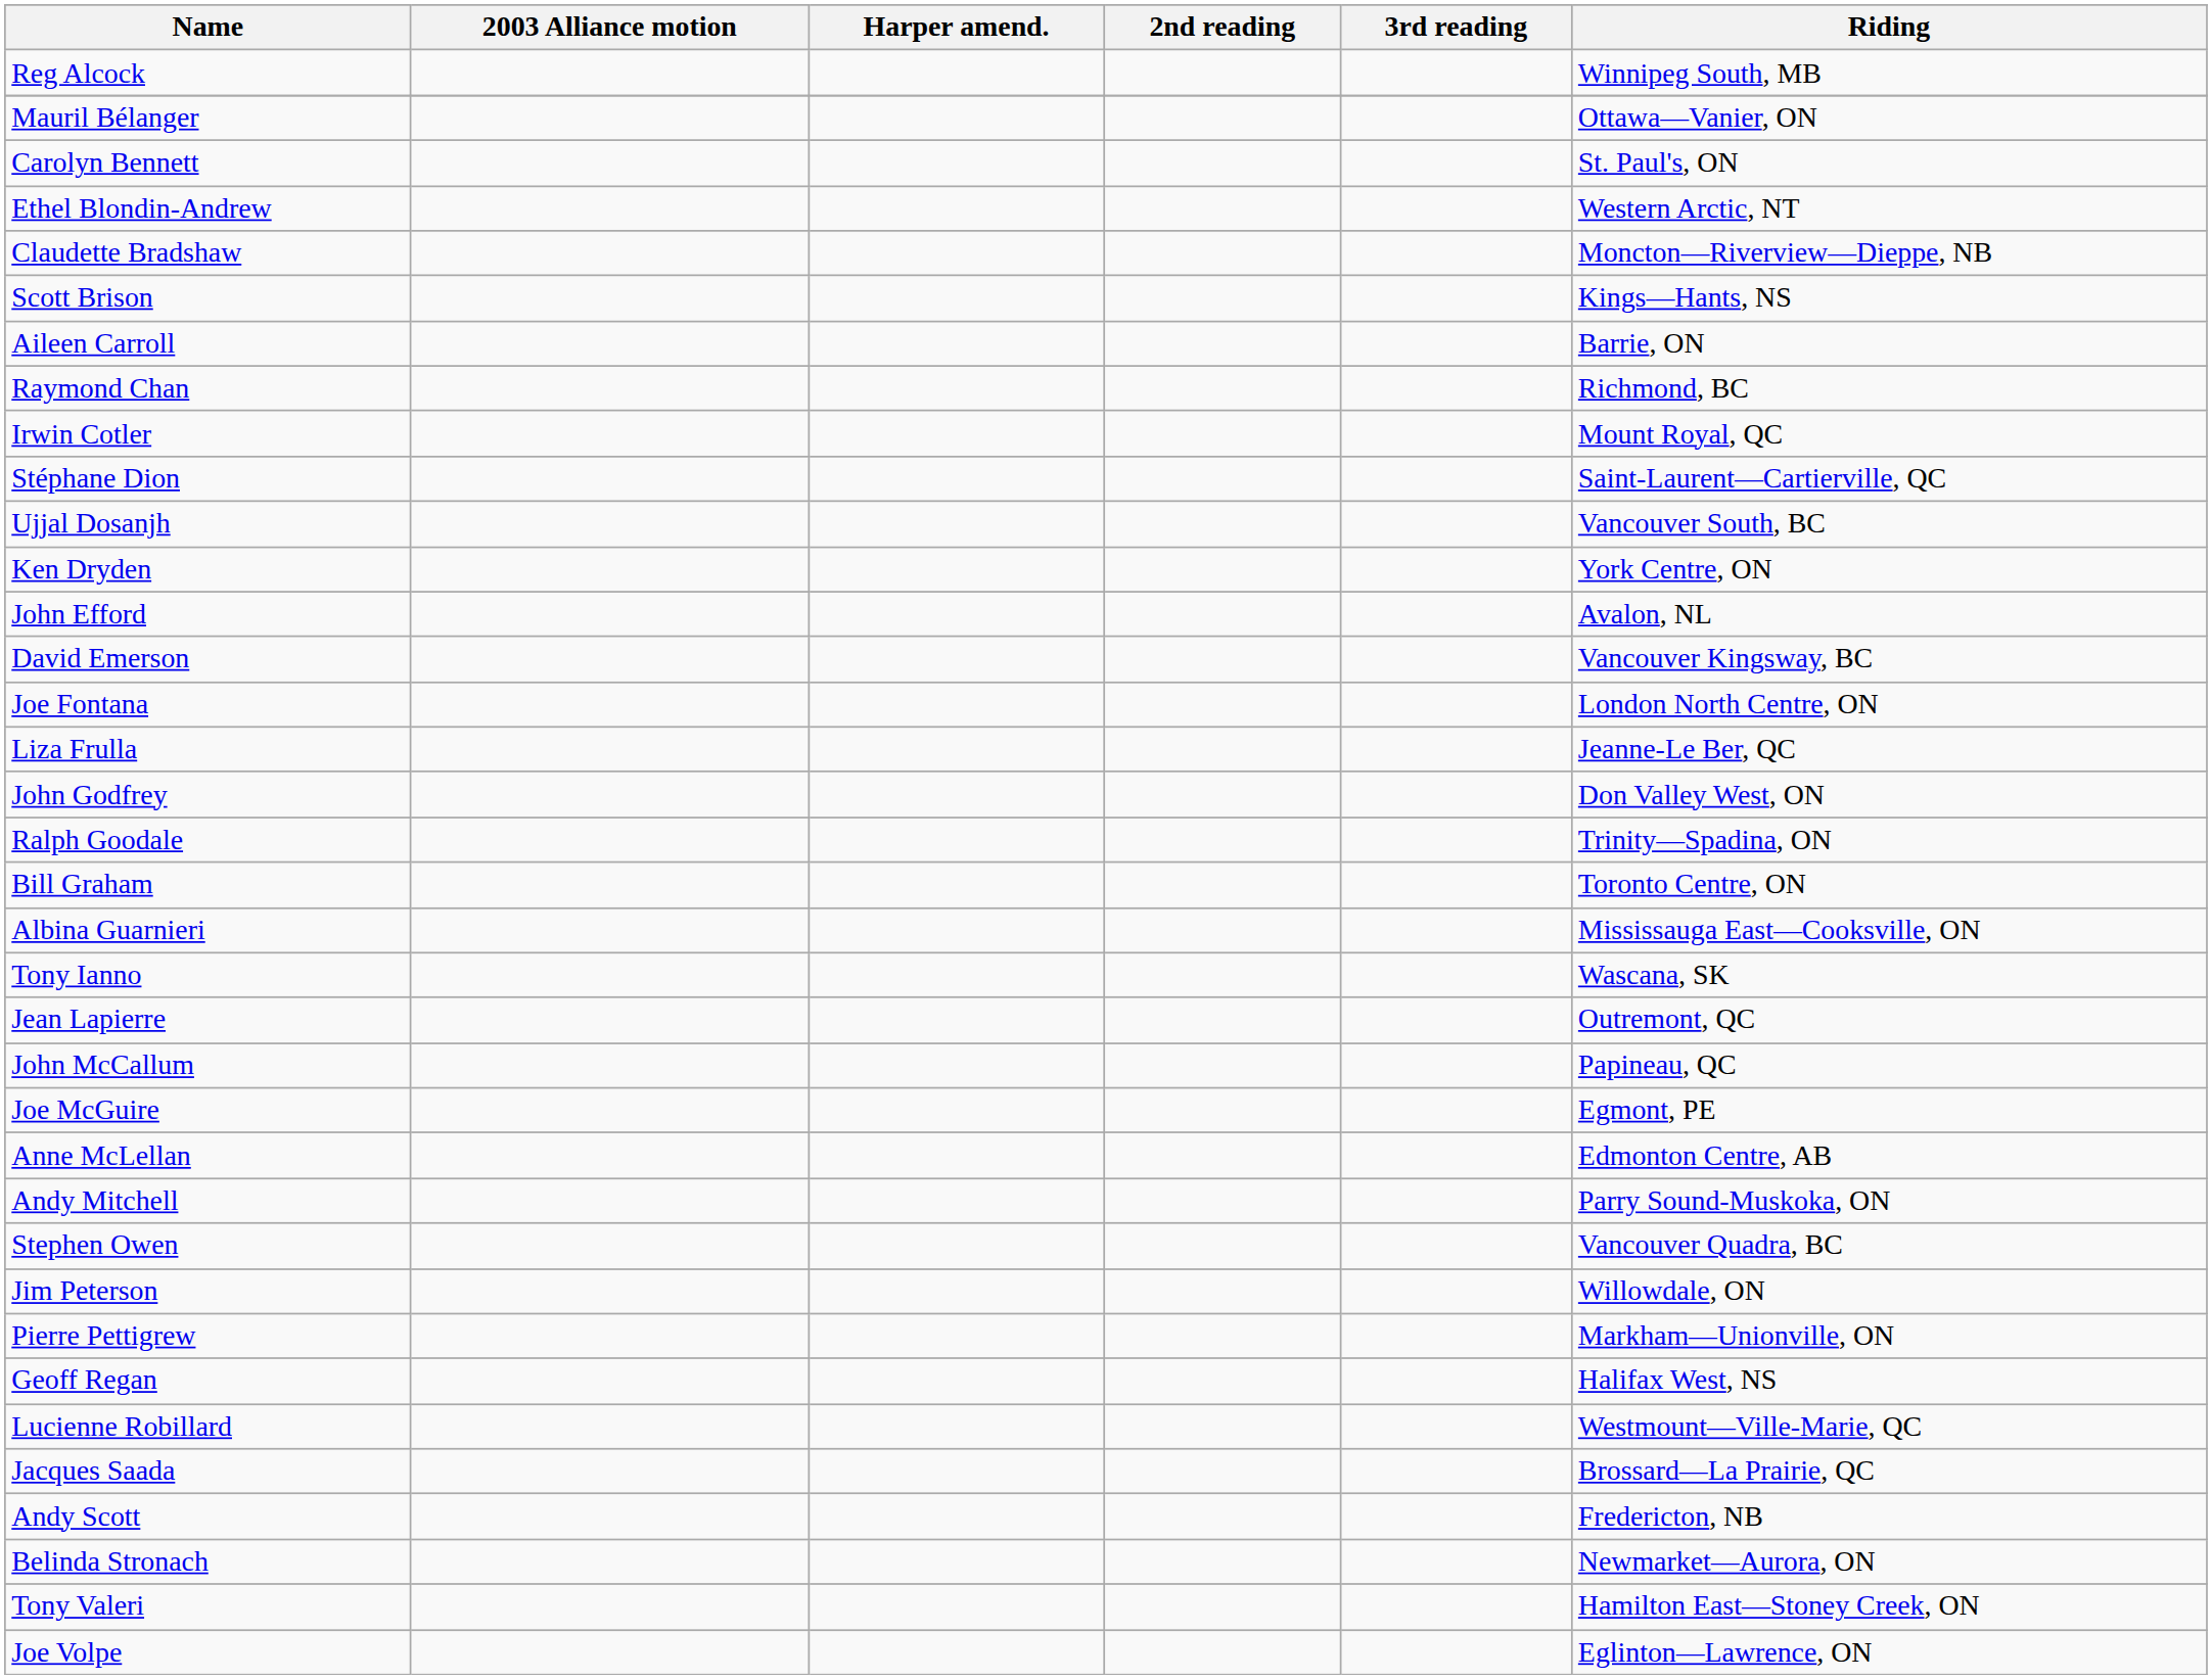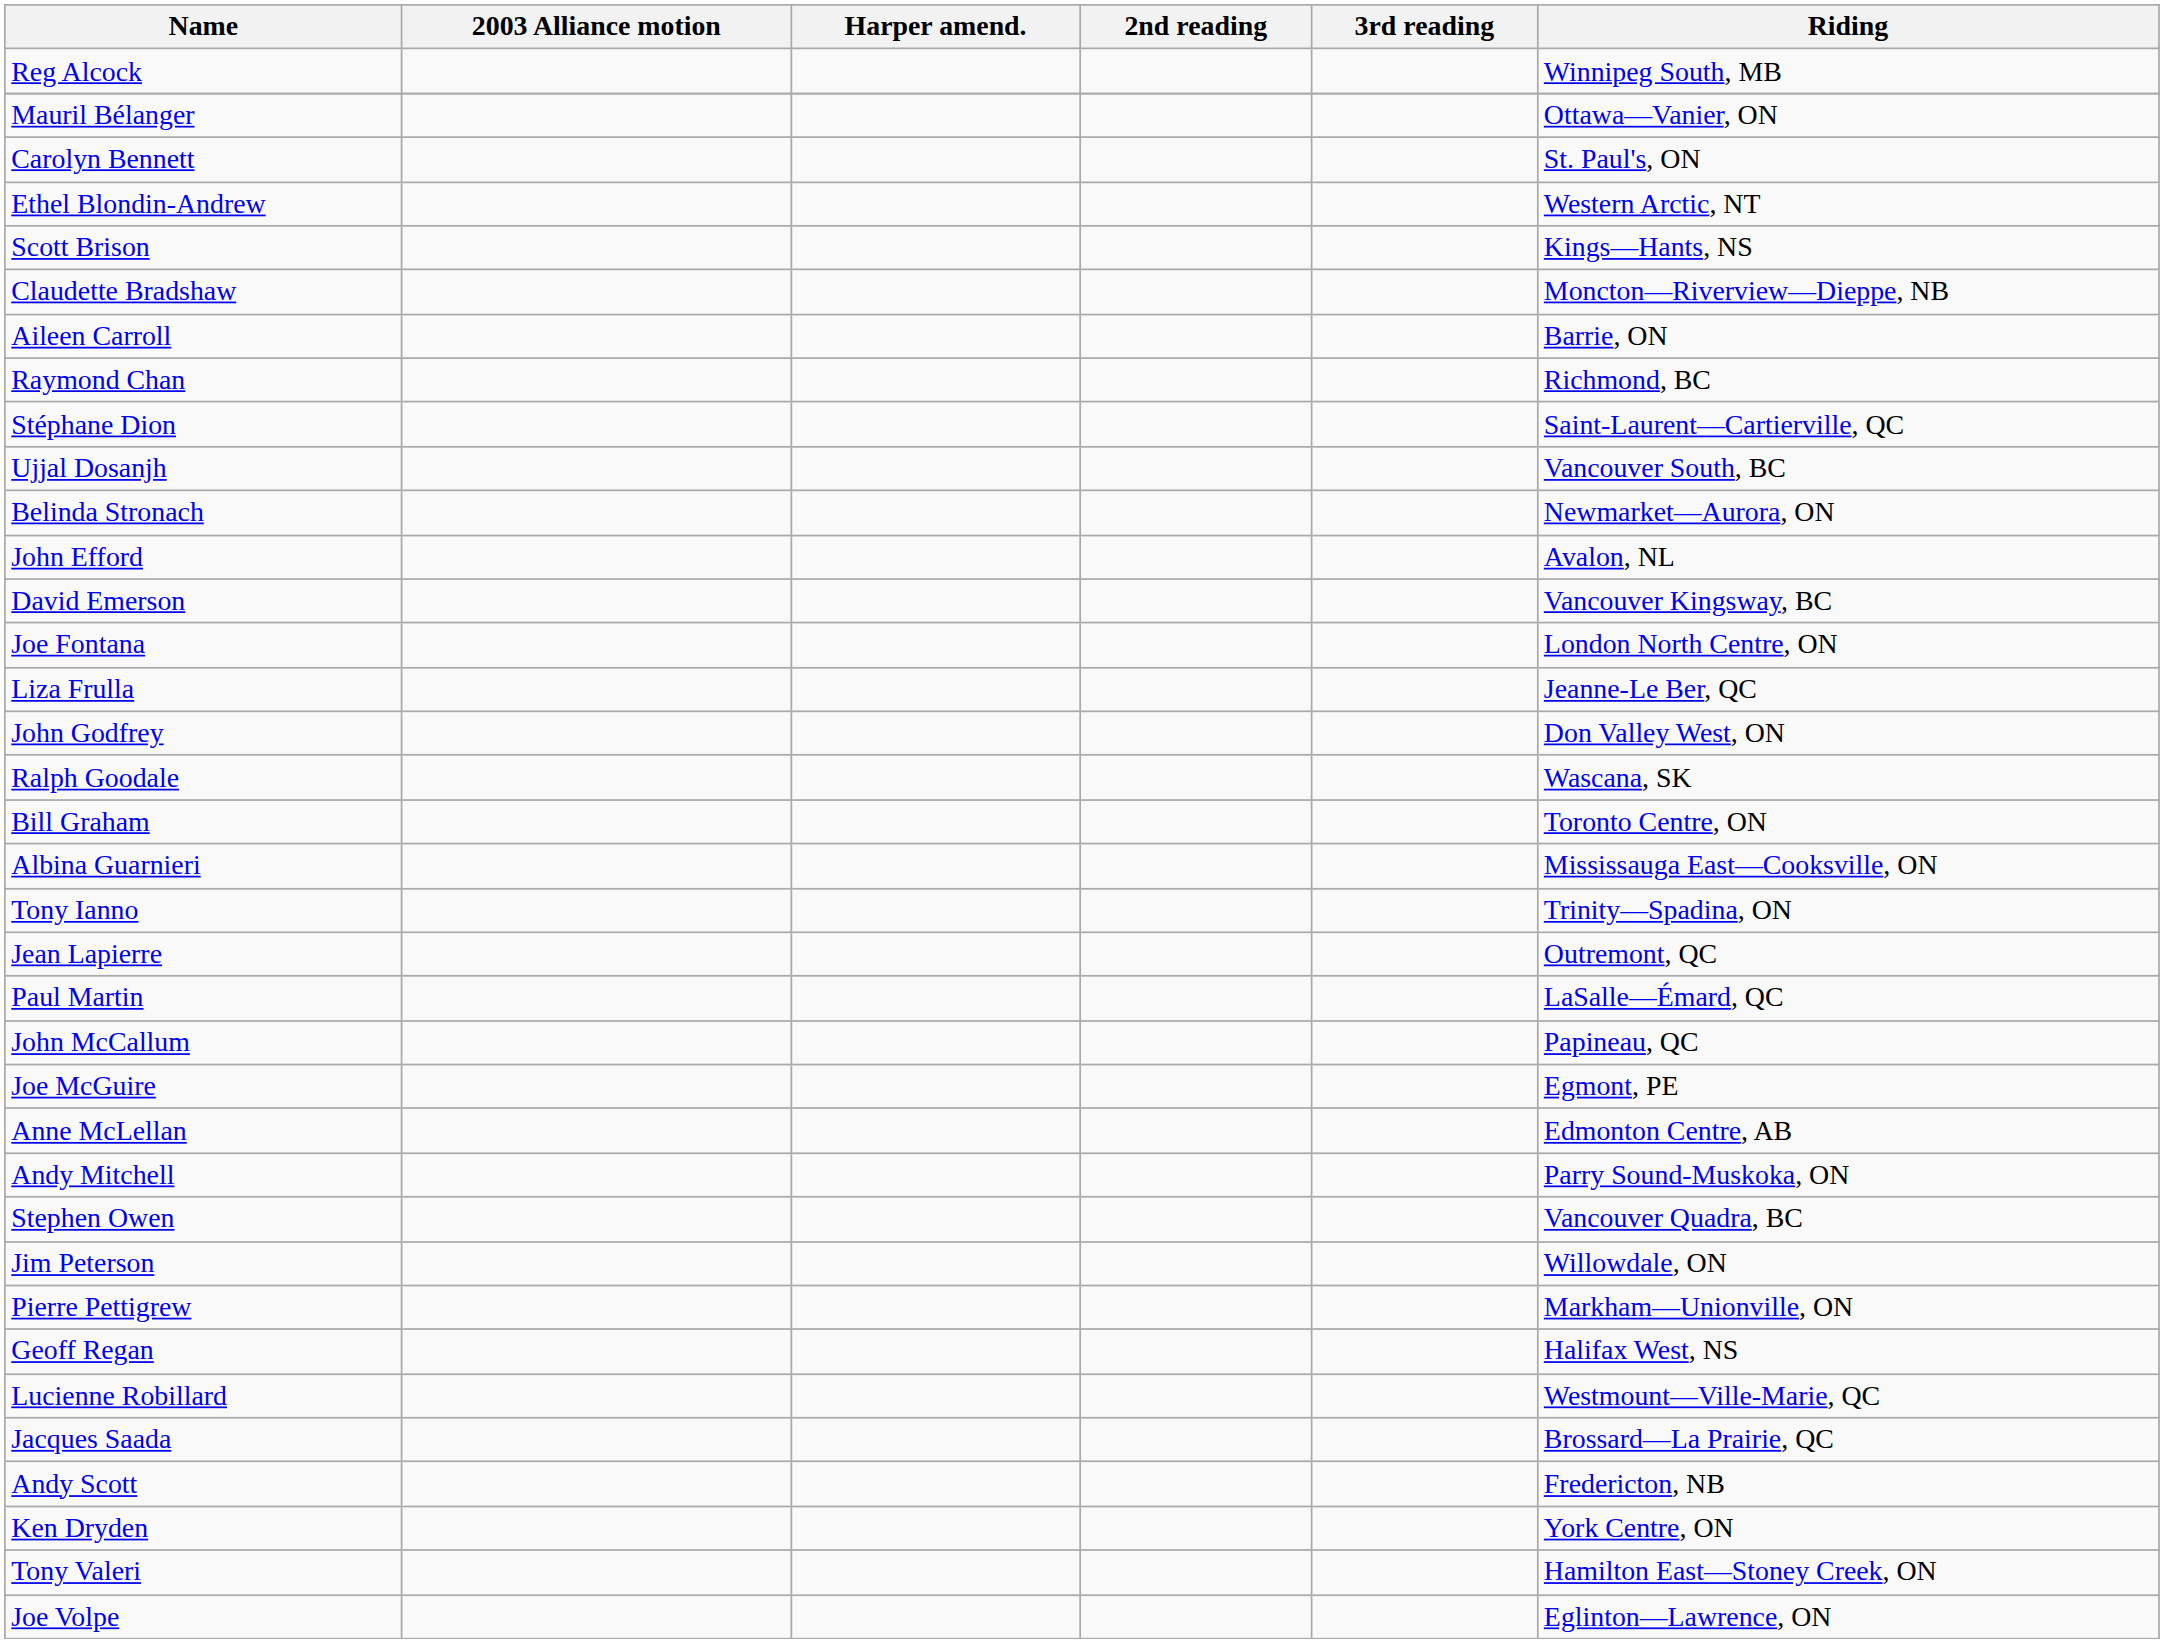rows swapped: Claudette Bradshaw <-> Scott Brison
- row: Irwin Cotler | Mount Royal, QC
rows swapped: Ken Dryden <-> Belinda Stronach
Ralph Goodale | Riding: Trinity—Spadina, ON -> Wascana, SK
Tony Ianno | Riding: Wascana, SK -> Trinity—Spadina, ON
+ row: Paul Martin | LaSalle—Émard, QC
